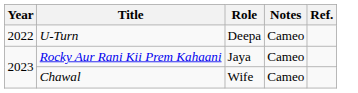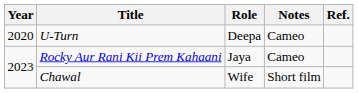U-Turn | Year: 2022 -> 2020
Chawal | Notes: Cameo -> Short film
